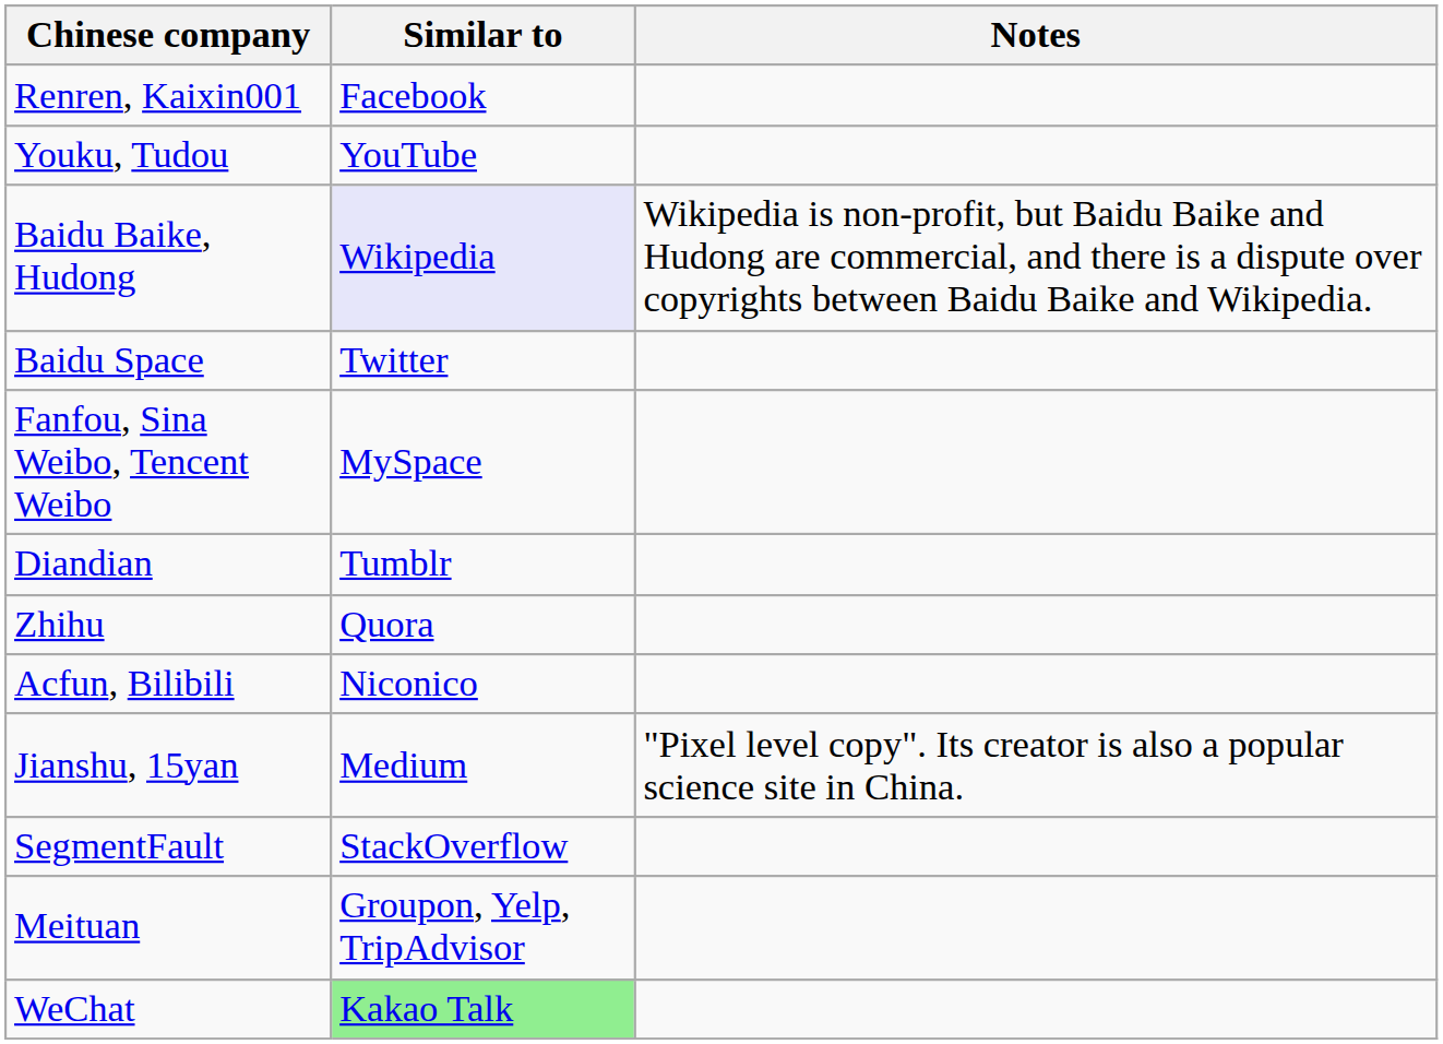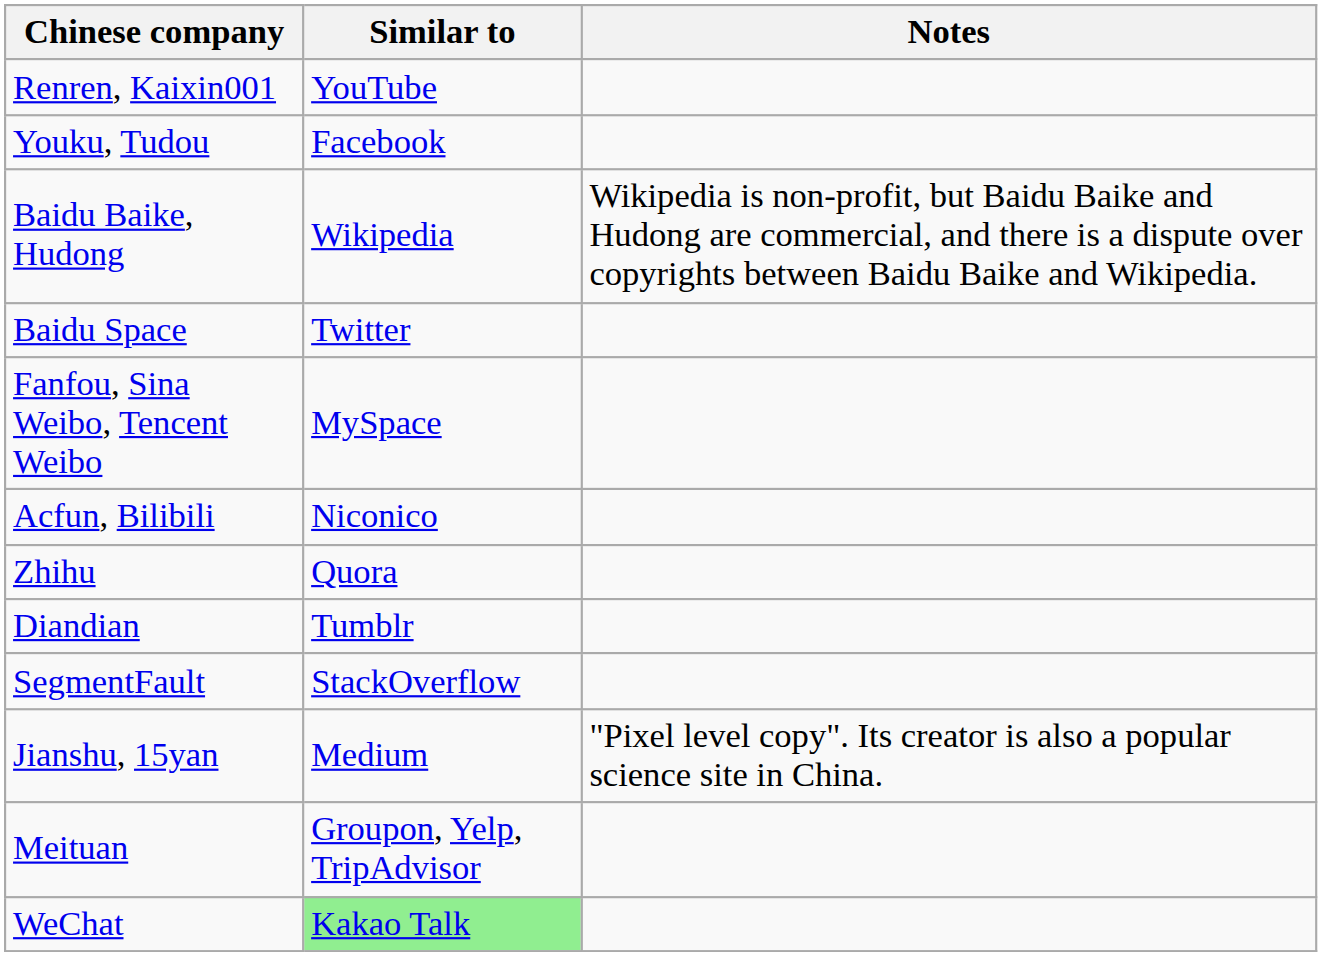Renren, Kaixin001 | Similar to: Facebook -> YouTube
Youku, Tudou | Similar to: YouTube -> Facebook
Baidu Baike, Hudong | Similar to: lavender background -> no background
rows swapped: Diandian <-> Acfun, Bilibili
rows swapped: Jianshu, 15yan <-> SegmentFault
